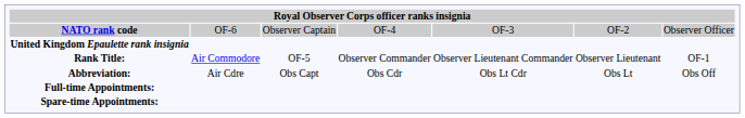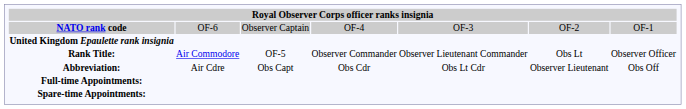NATO rank code | column 7: Observer Officer -> OF-1
Rank Title: | column 6: Observer Lieutenant -> Obs Lt
Rank Title: | column 7: OF-1 -> Observer Officer
Abbreviation: | column 6: Obs Lt -> Observer Lieutenant
